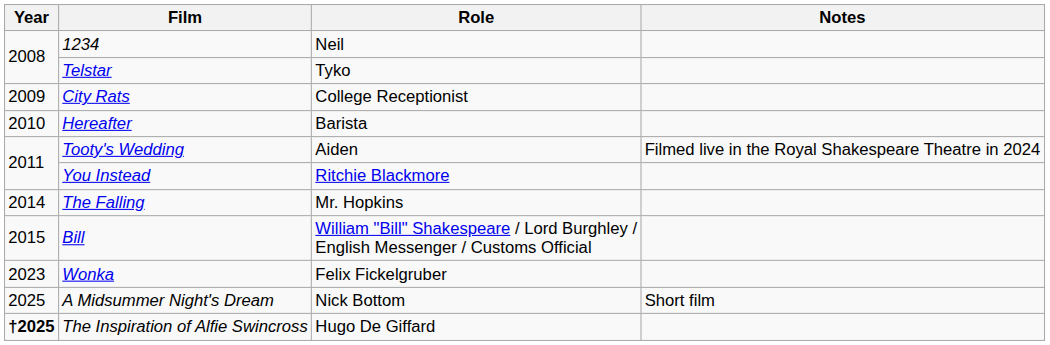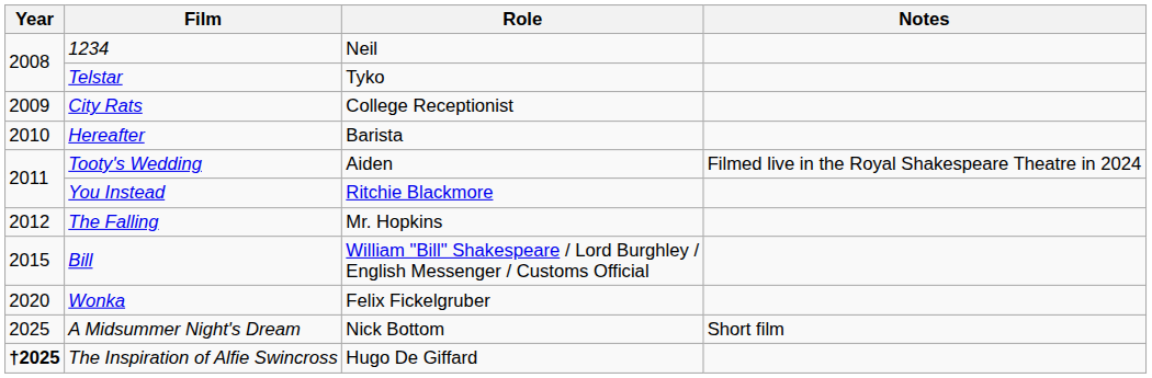The Falling | Year: 2014 -> 2012
Wonka | Year: 2023 -> 2020
